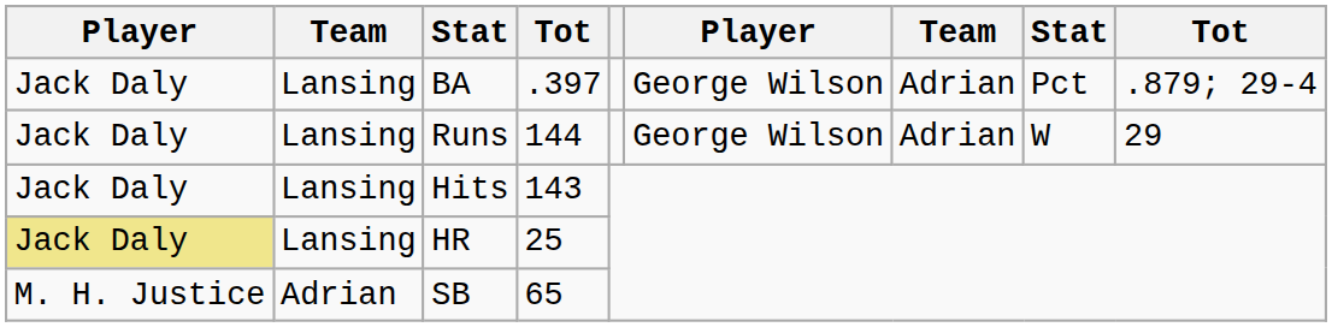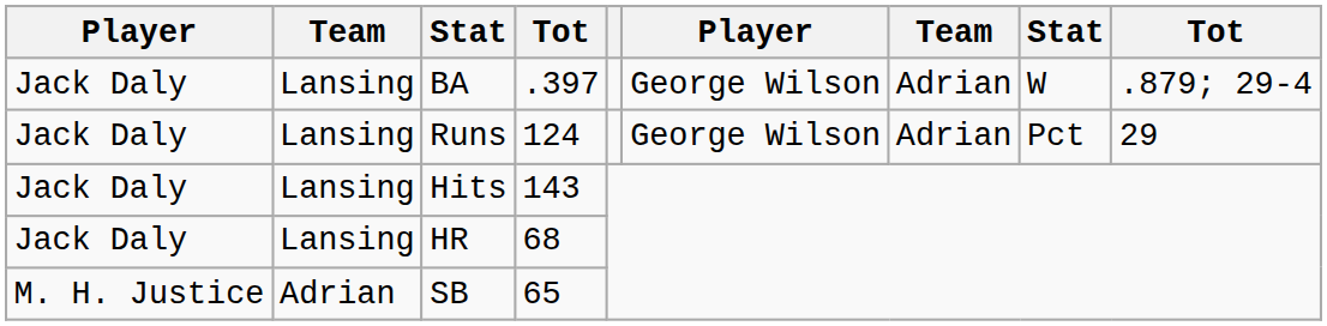BA | column 8: Pct -> W
Runs | column 4: 144 -> 124
Runs | column 8: W -> Pct
HR | column 1: khaki background -> no background
HR | column 4: 25 -> 68
